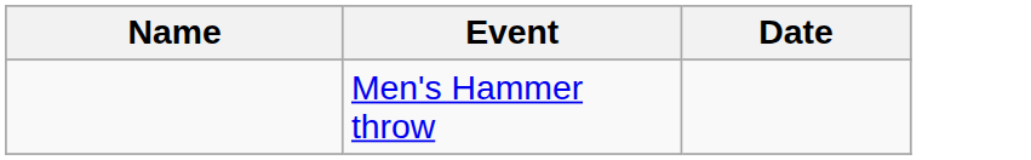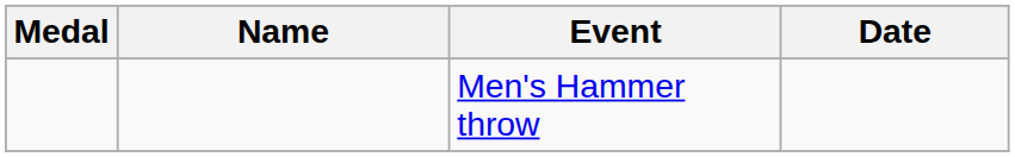+ column: Medal
